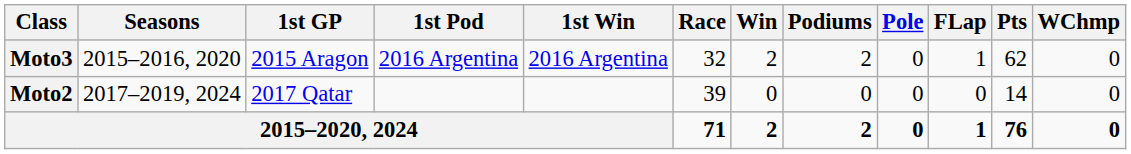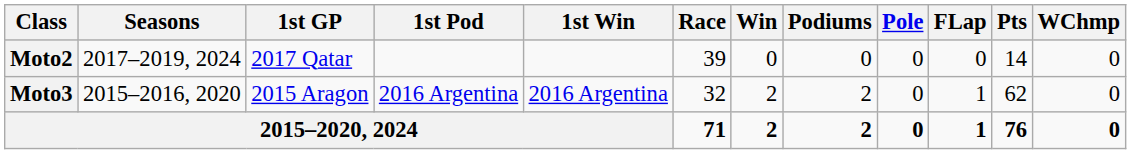rows swapped: Moto3 <-> Moto2
